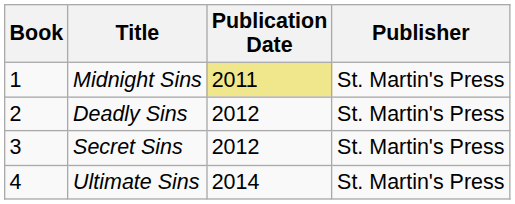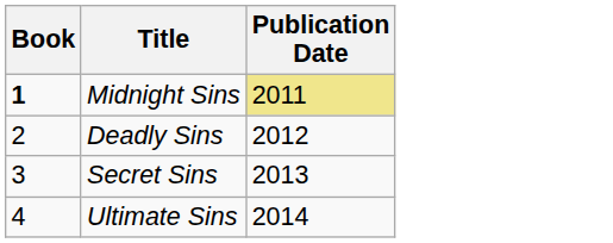- column: Publisher | St. Martin's Press | St. Martin's Press | St. Martin's Press | St. Martin's Press
Midnight Sins | Book: normal -> bold
Secret Sins | Publication Date: 2012 -> 2013
